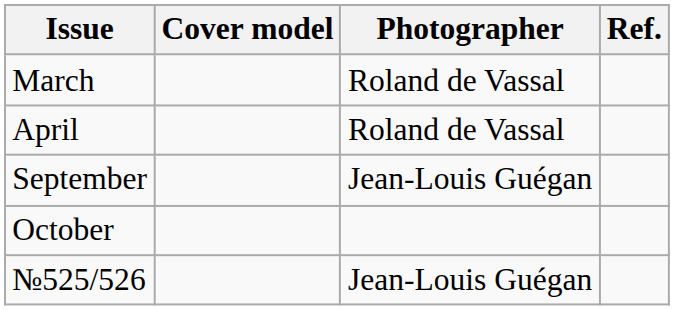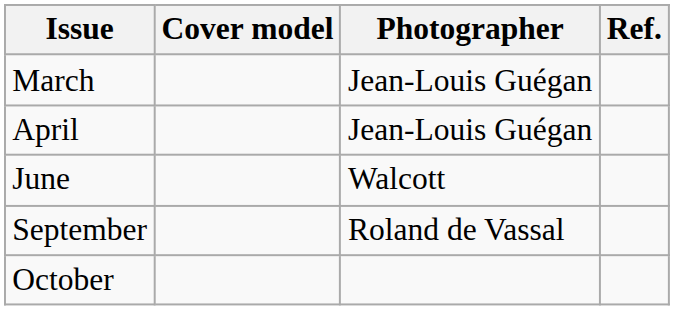March | Photographer: Roland de Vassal -> Jean-Louis Guégan
April | Photographer: Roland de Vassal -> Jean-Louis Guégan
+ row: June | Walcott
September | Photographer: Jean-Louis Guégan -> Roland de Vassal
- row: №525/526 | Jean-Louis Guégan
